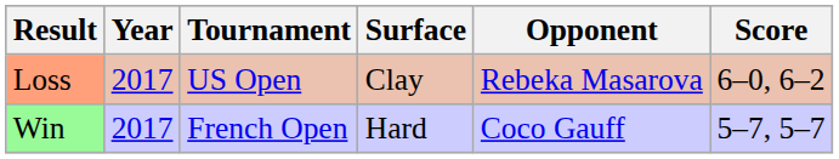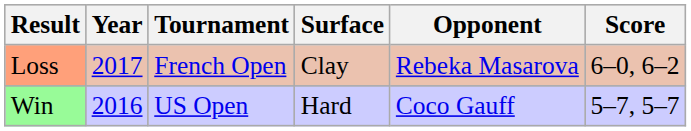Loss | Tournament: US Open -> French Open
Win | Year: 2017 -> 2016
Win | Tournament: French Open -> US Open
